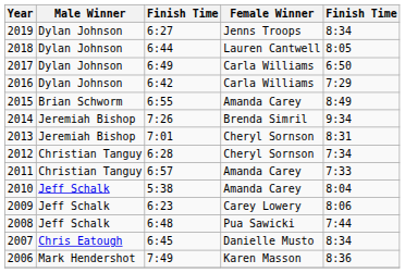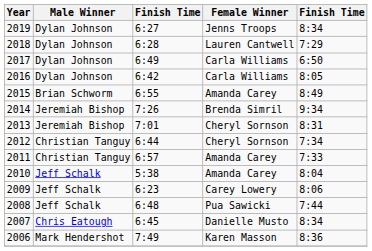2018 | column 3: 6:44 -> 6:28
2018 | column 5: 8:05 -> 7:29
2016 | column 5: 7:29 -> 8:05
2012 | column 3: 6:28 -> 6:44
